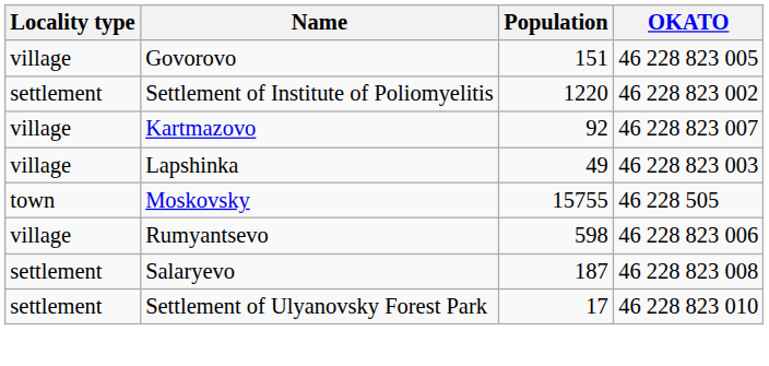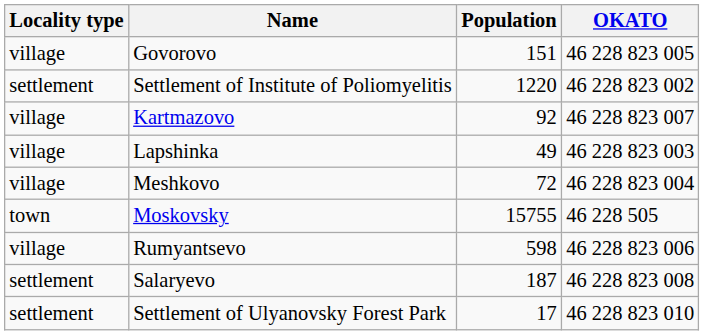+ row: village | Meshkovo | 72 | 46 228 823 004
